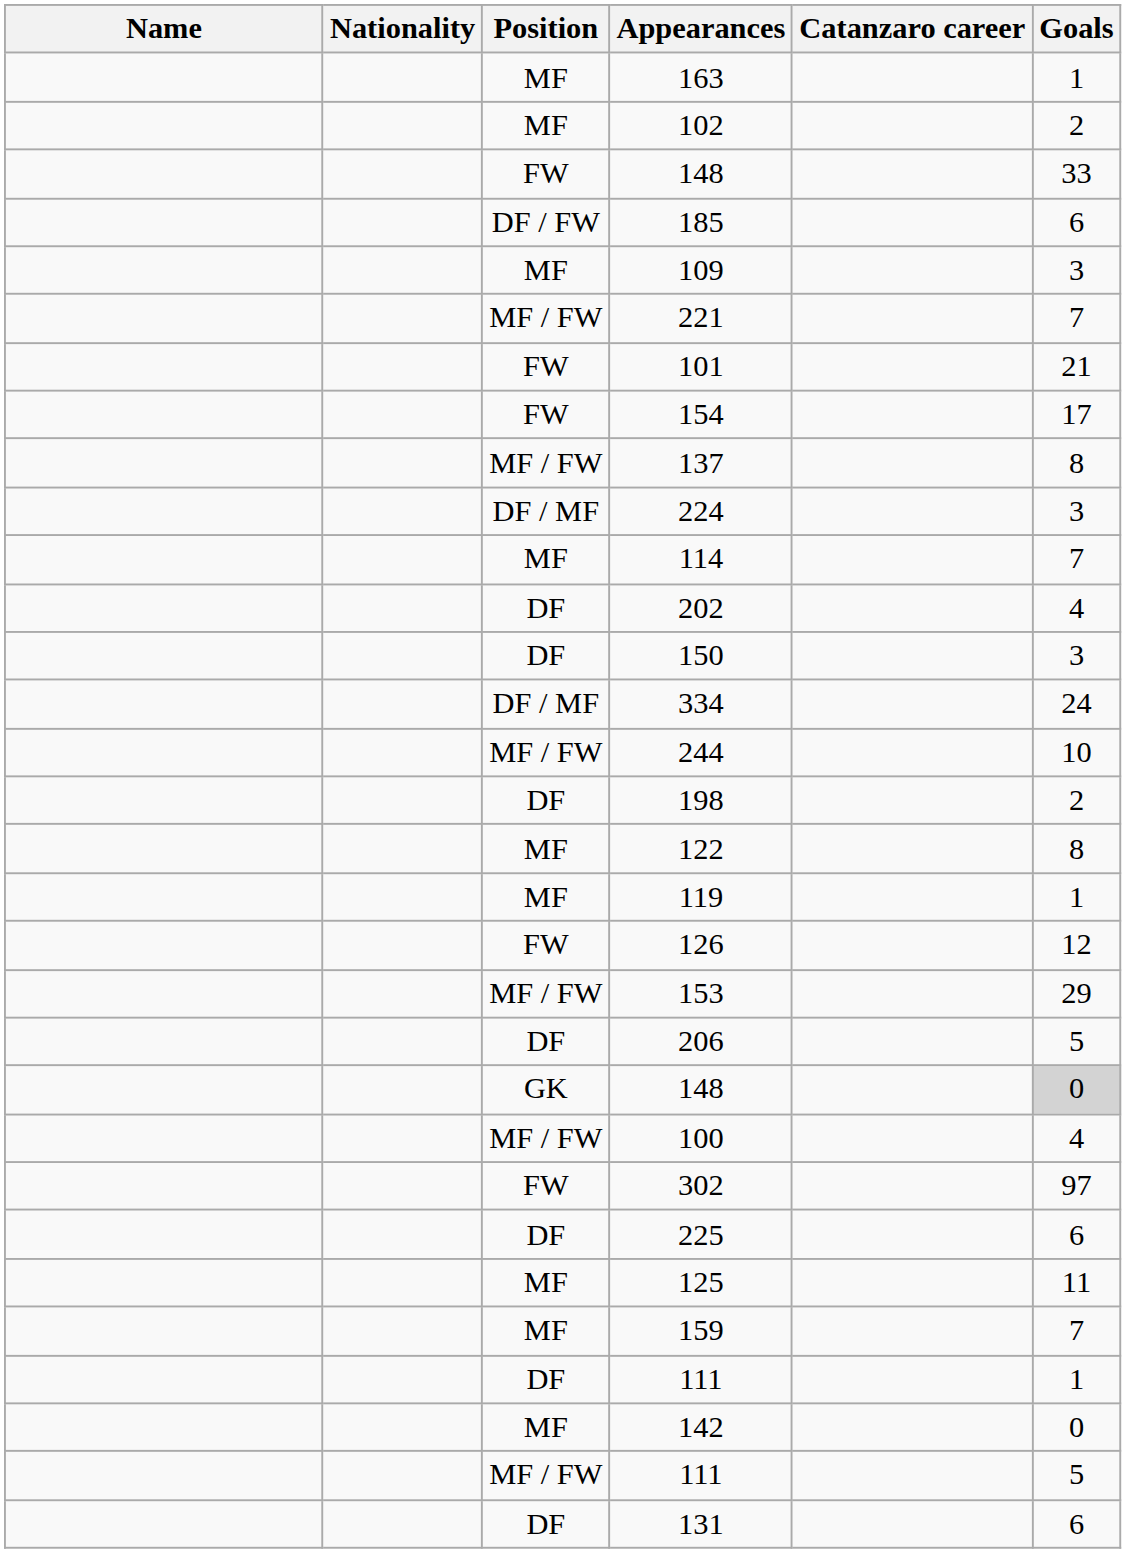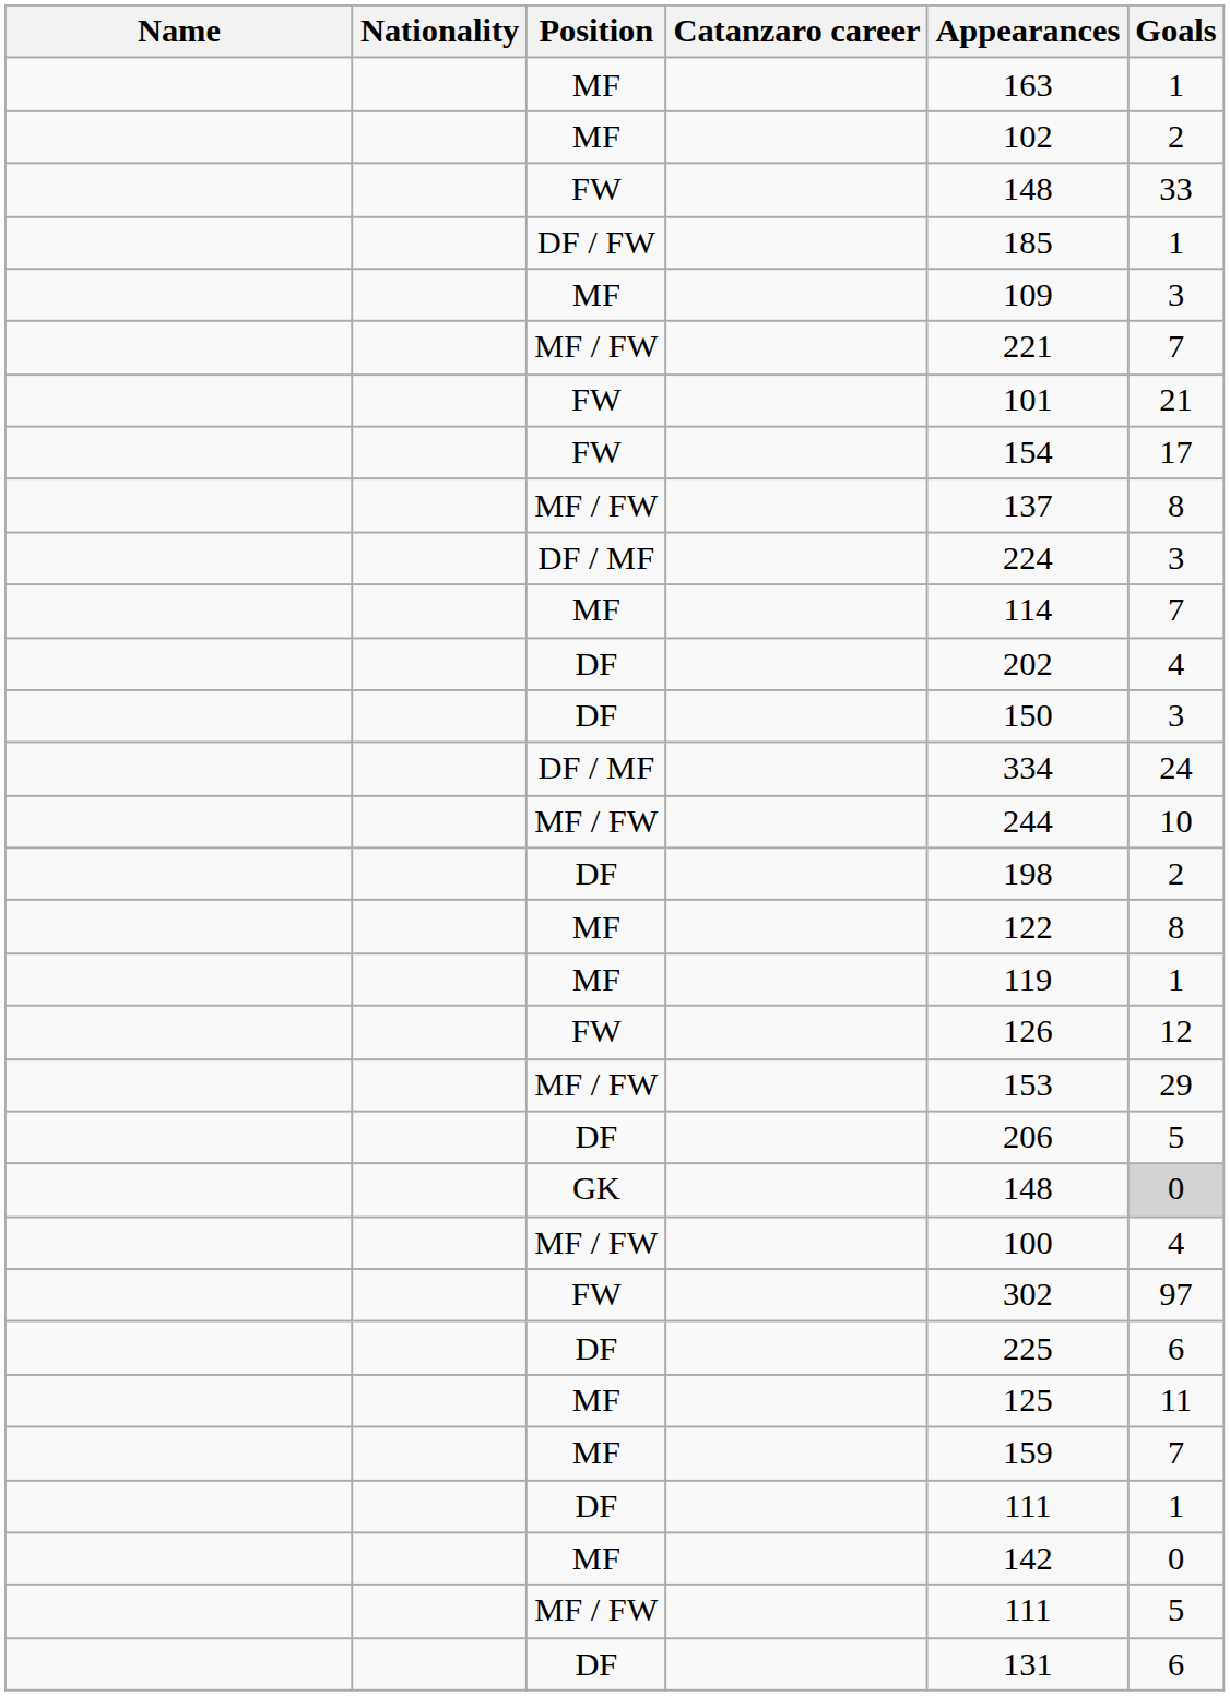columns swapped: Catanzaro career <-> Appearances
DF / FW | Goals: 6 -> 1
